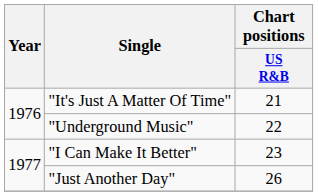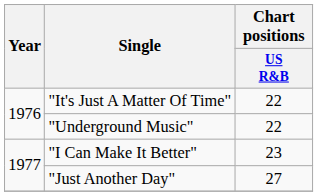"It's Just A Matter Of Time" | Chart positions / US R&B: 21 -> 22
"Just Another Day" | Chart positions / US R&B: 26 -> 27
